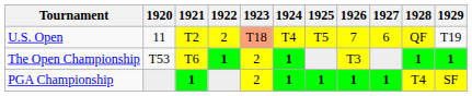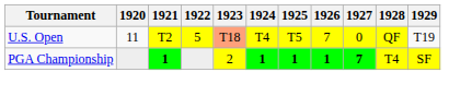U.S. Open | 1922: 2 -> 5
U.S. Open | 1927: 6 -> 0
- row: The Open Championship | T53 | T6 | 1 | 2 | 1 | T3 | 1 | 1
PGA Championship | 1927: 1 -> 7
